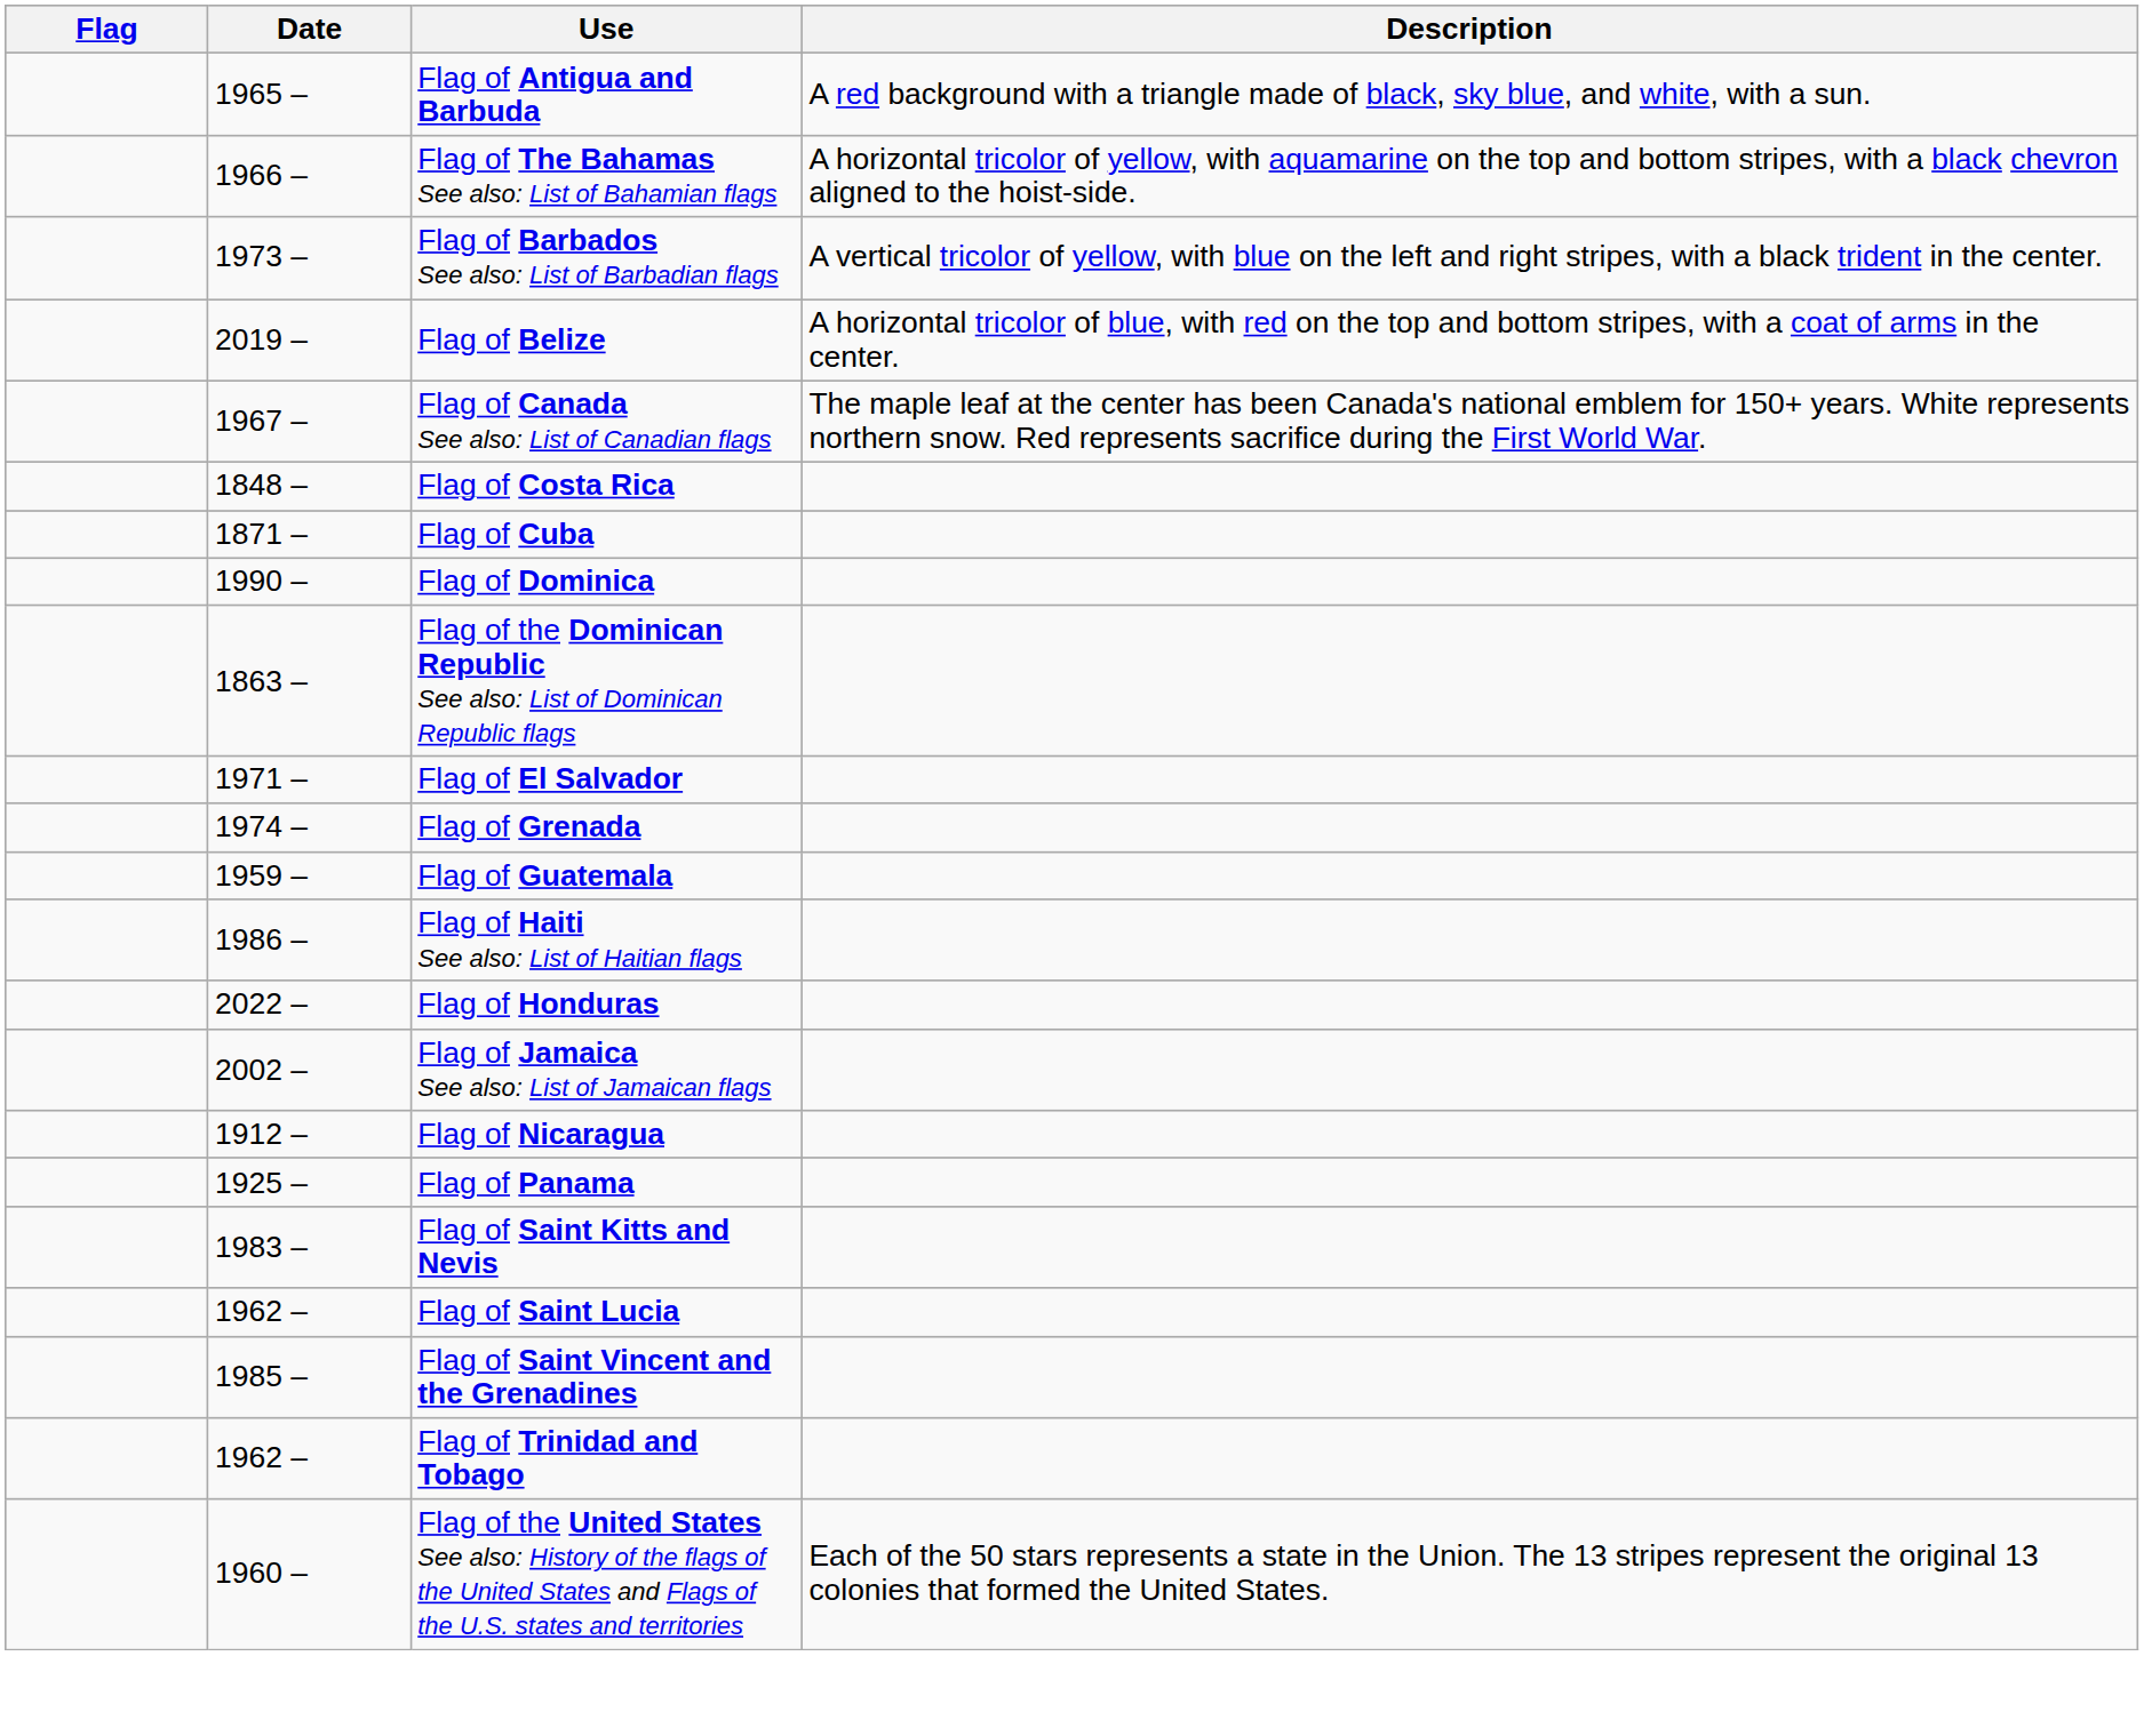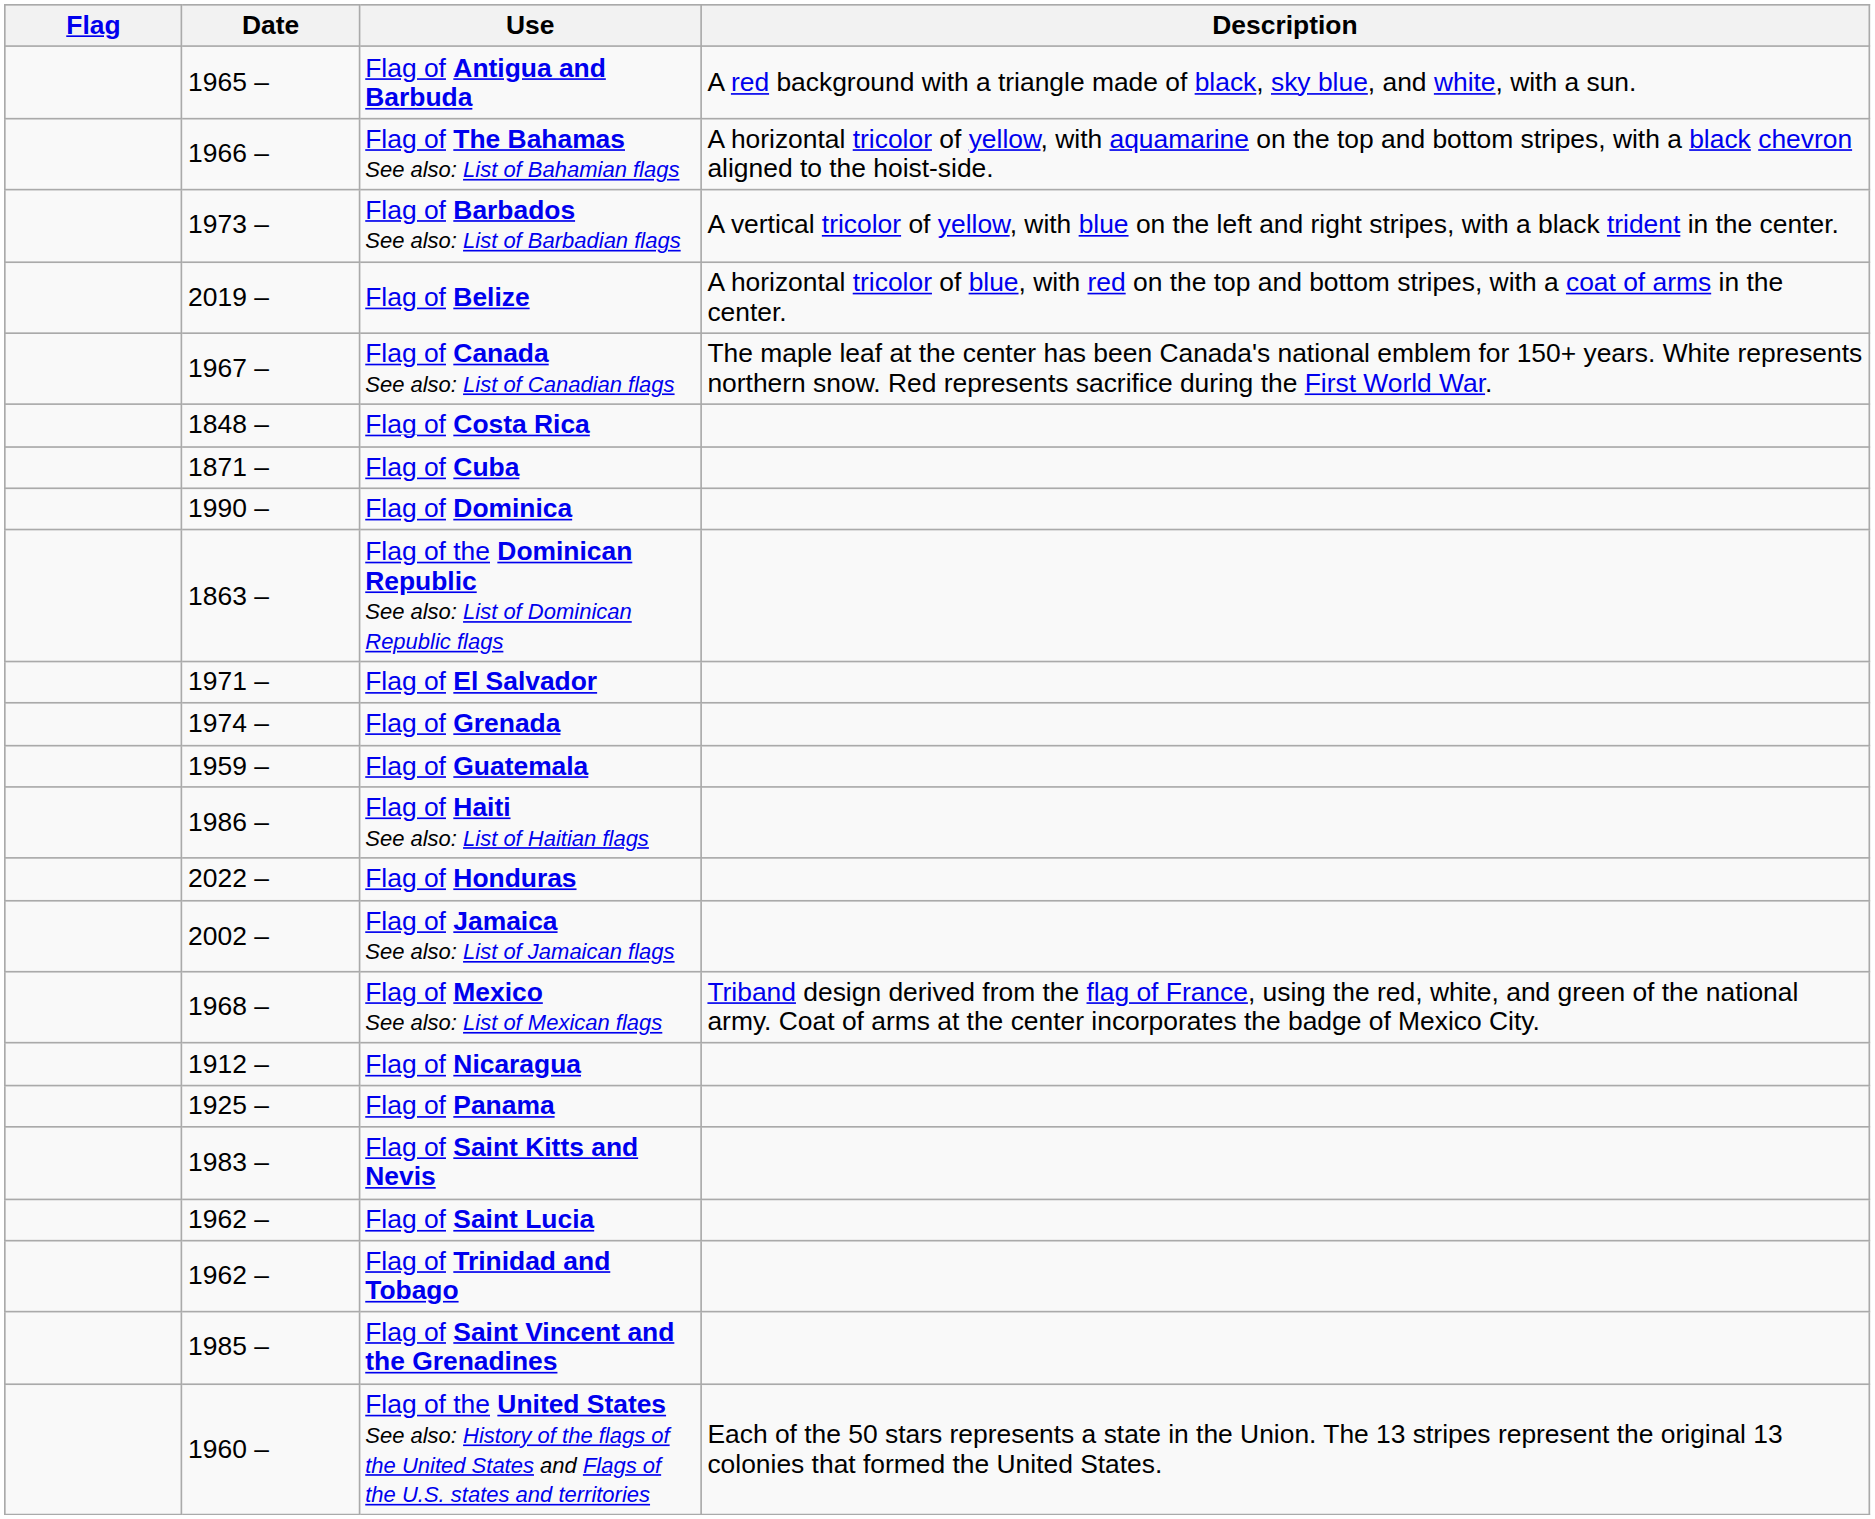+ row: 1968 – | Flag of Mexico See also: List of Mexican flags | Triband design derived from the flag of France, using the red, white, and green of the national army. Coat of arms at the center incorporates the badge of Mexico City.
rows swapped: Flag of Saint Vincent and the Grenadines <-> Flag of Trinidad and Tobago
